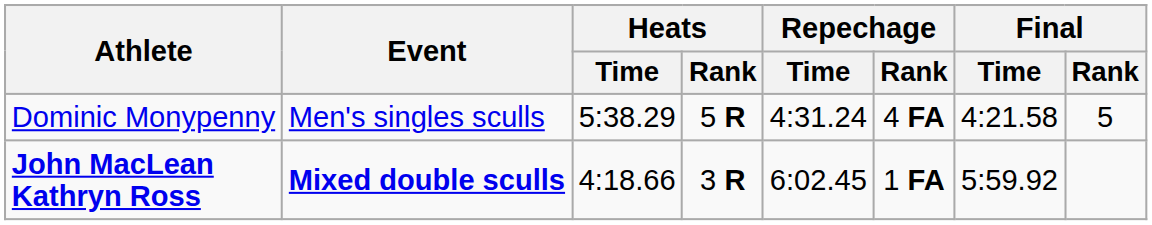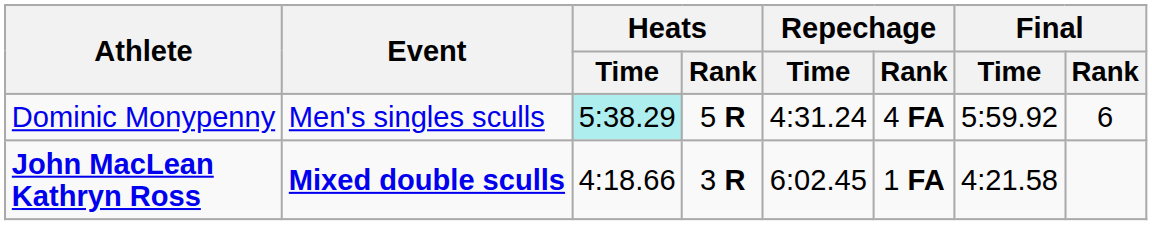Dominic Monypenny | Heats / Time: no background -> paleturquoise background
Dominic Monypenny | Final / Time: 4:21.58 -> 5:59.92
Dominic Monypenny | Final / Rank: 5 -> 6
John MacLean Kathryn Ross | Final / Time: 5:59.92 -> 4:21.58
